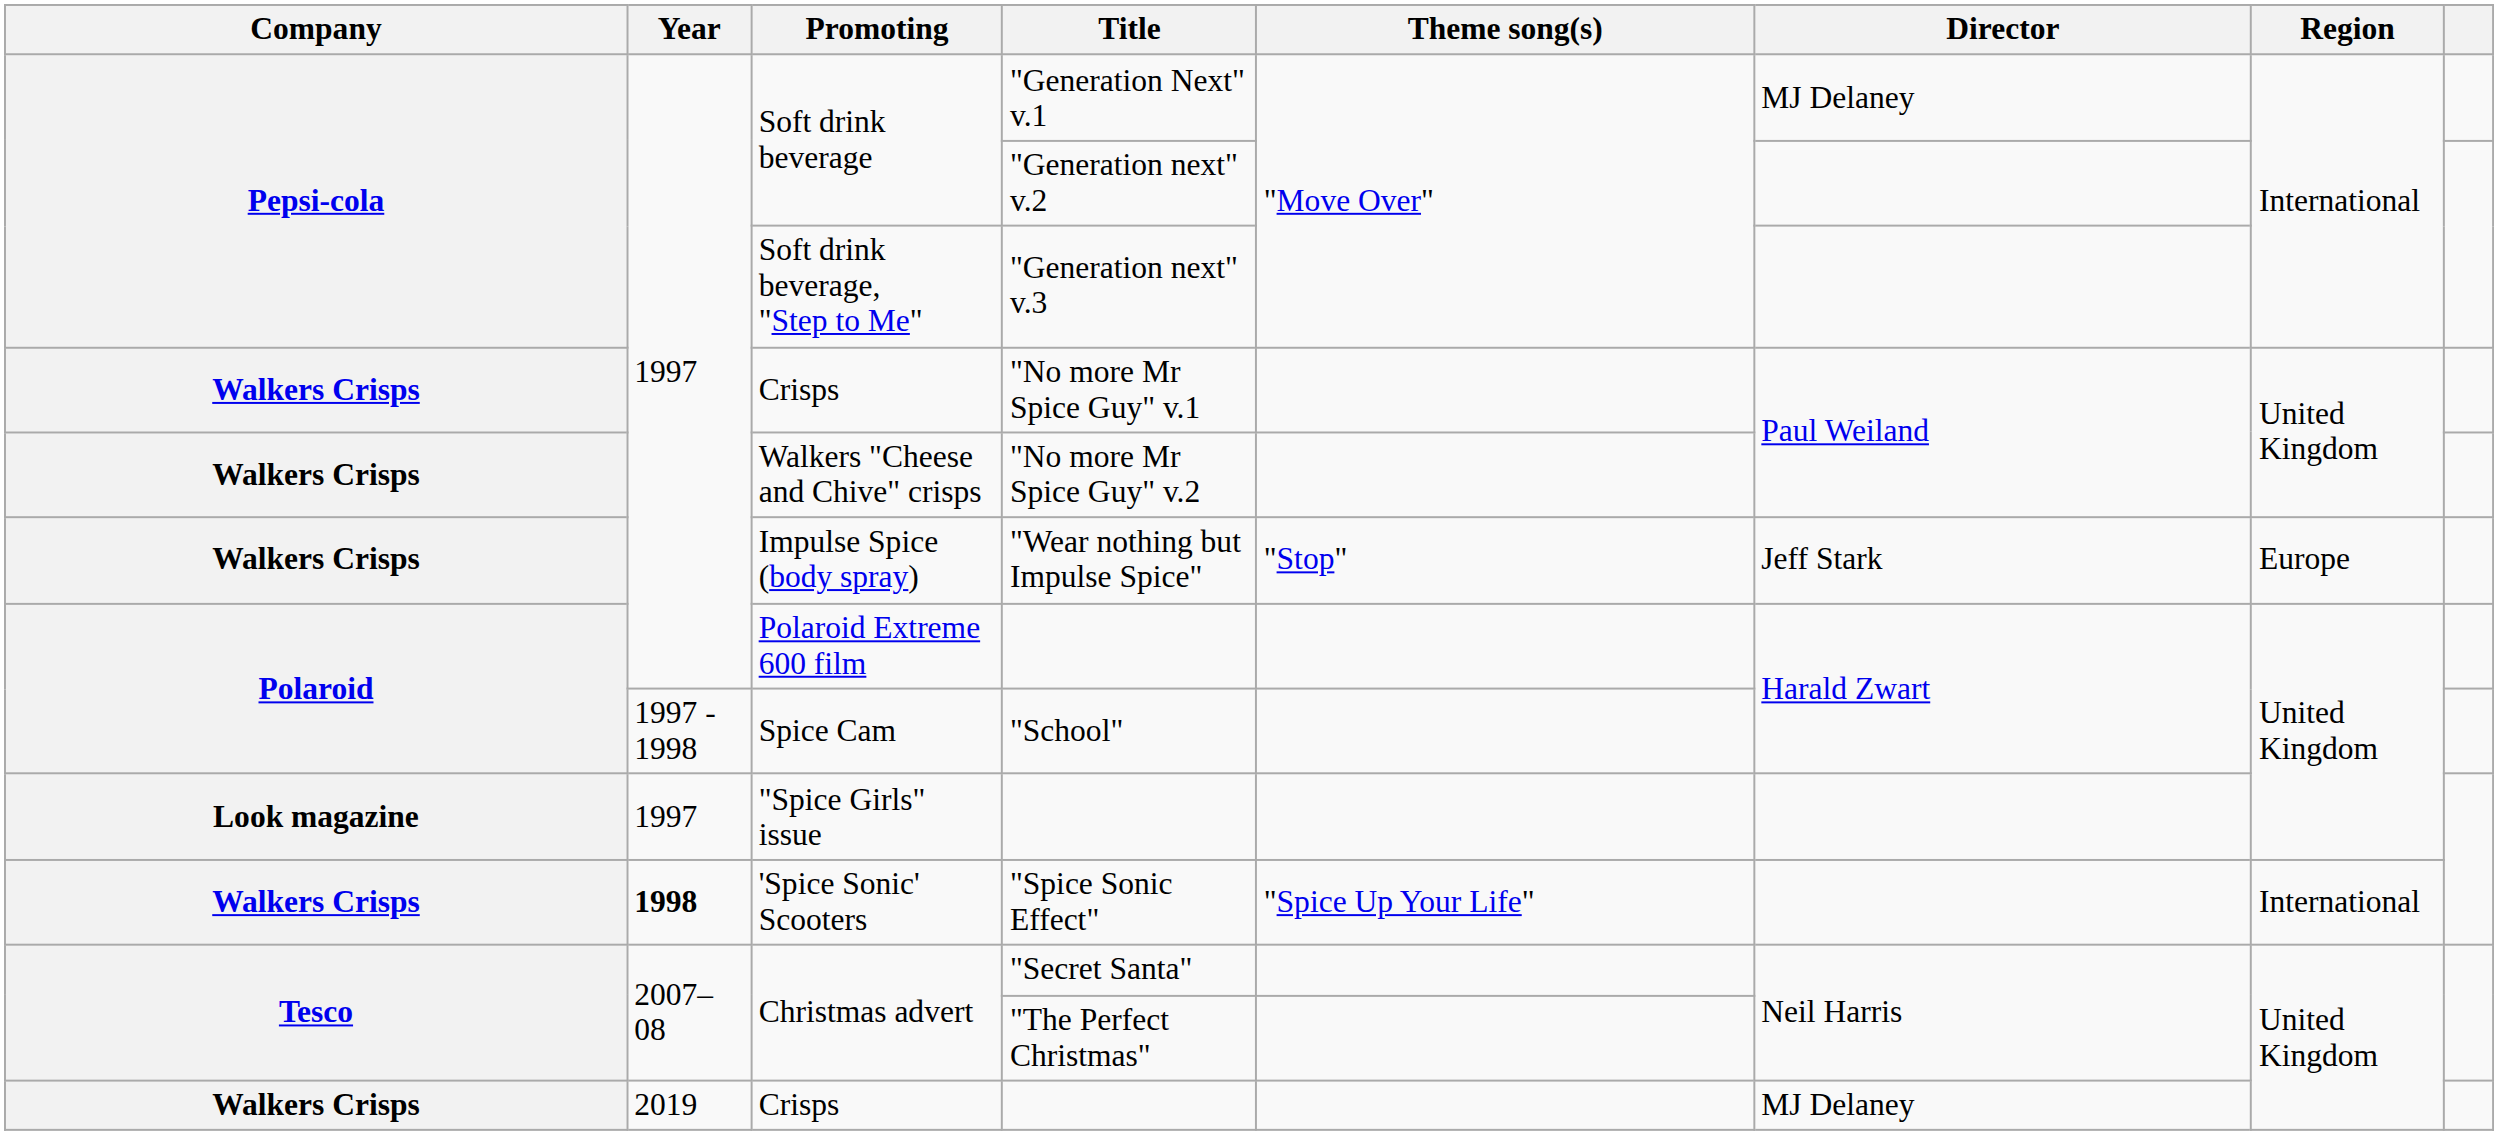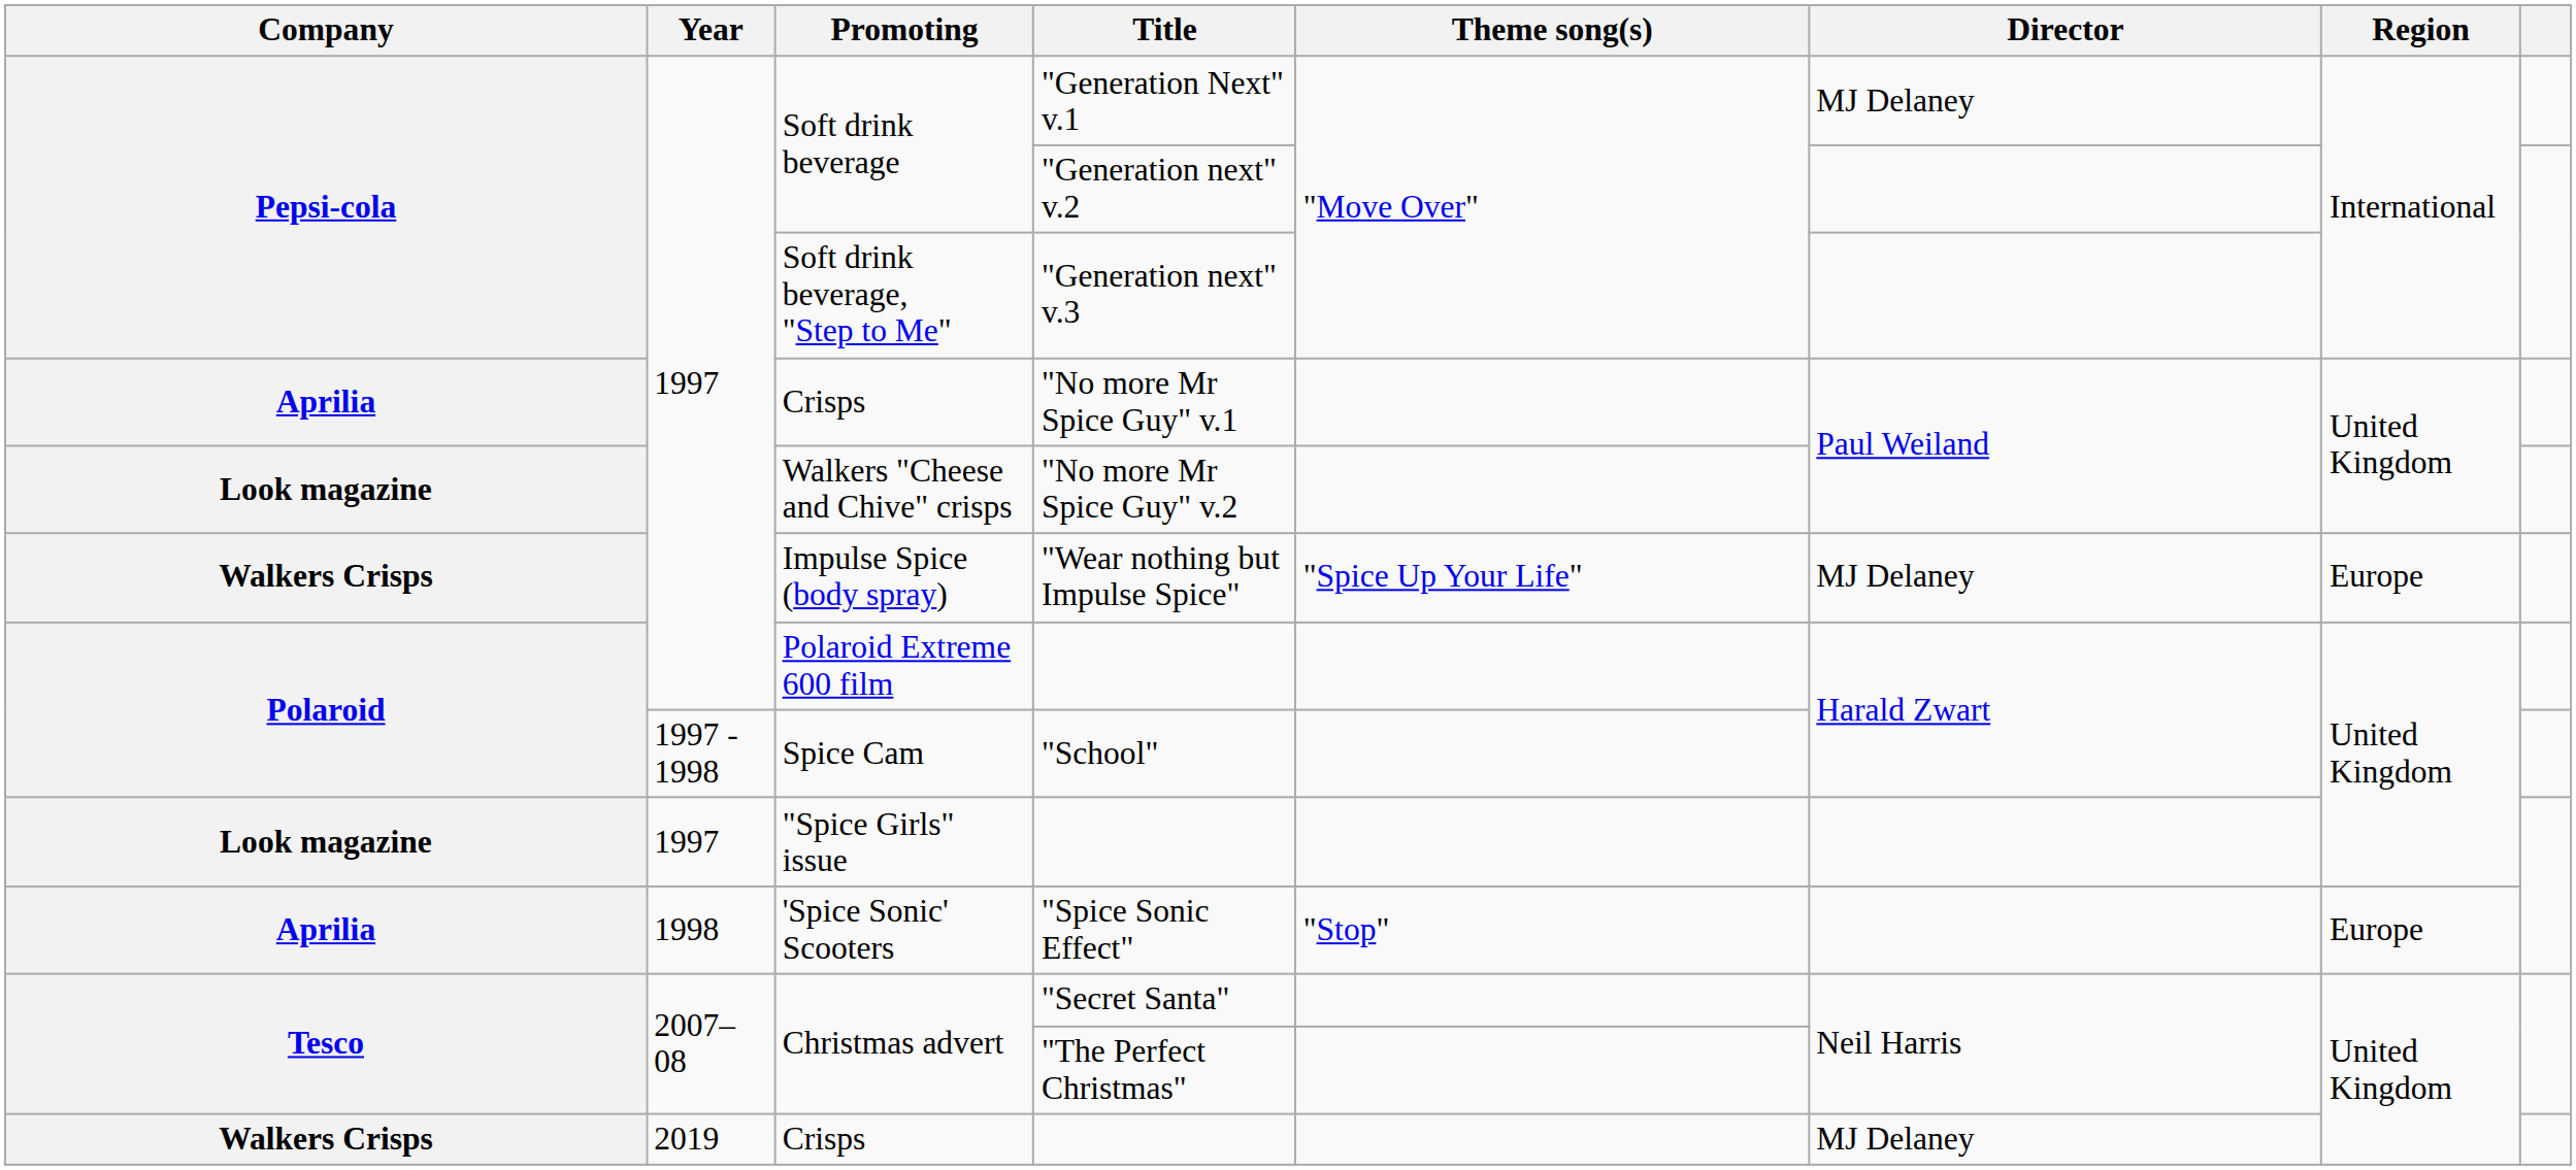"No more Mr Spice Guy" v.1 | Company: Walkers Crisps -> Aprilia
"No more Mr Spice Guy" v.2 | Company: Walkers Crisps -> Look magazine
"Wear nothing but Impulse Spice" | Theme song(s): "Stop" -> "Spice Up Your Life"
"Wear nothing but Impulse Spice" | Director: Jeff Stark -> MJ Delaney
"Spice Sonic Effect" | Company: Walkers Crisps -> Aprilia
"Spice Sonic Effect" | Year: bold -> normal
"Spice Sonic Effect" | Theme song(s): "Spice Up Your Life" -> "Stop"
"Spice Sonic Effect" | Region: International -> Europe
